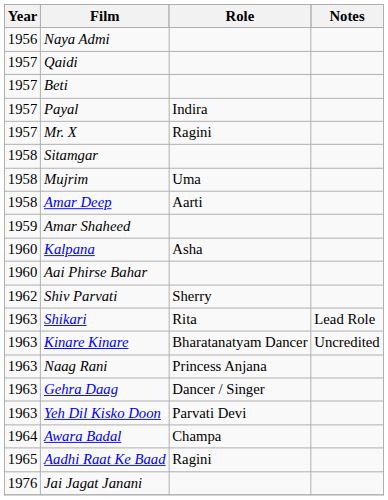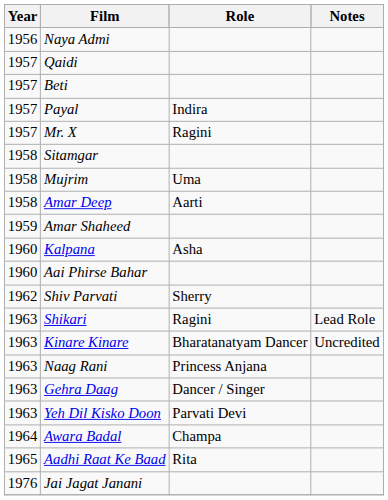Shikari | Role: Rita -> Ragini
Aadhi Raat Ke Baad | Role: Ragini -> Rita
